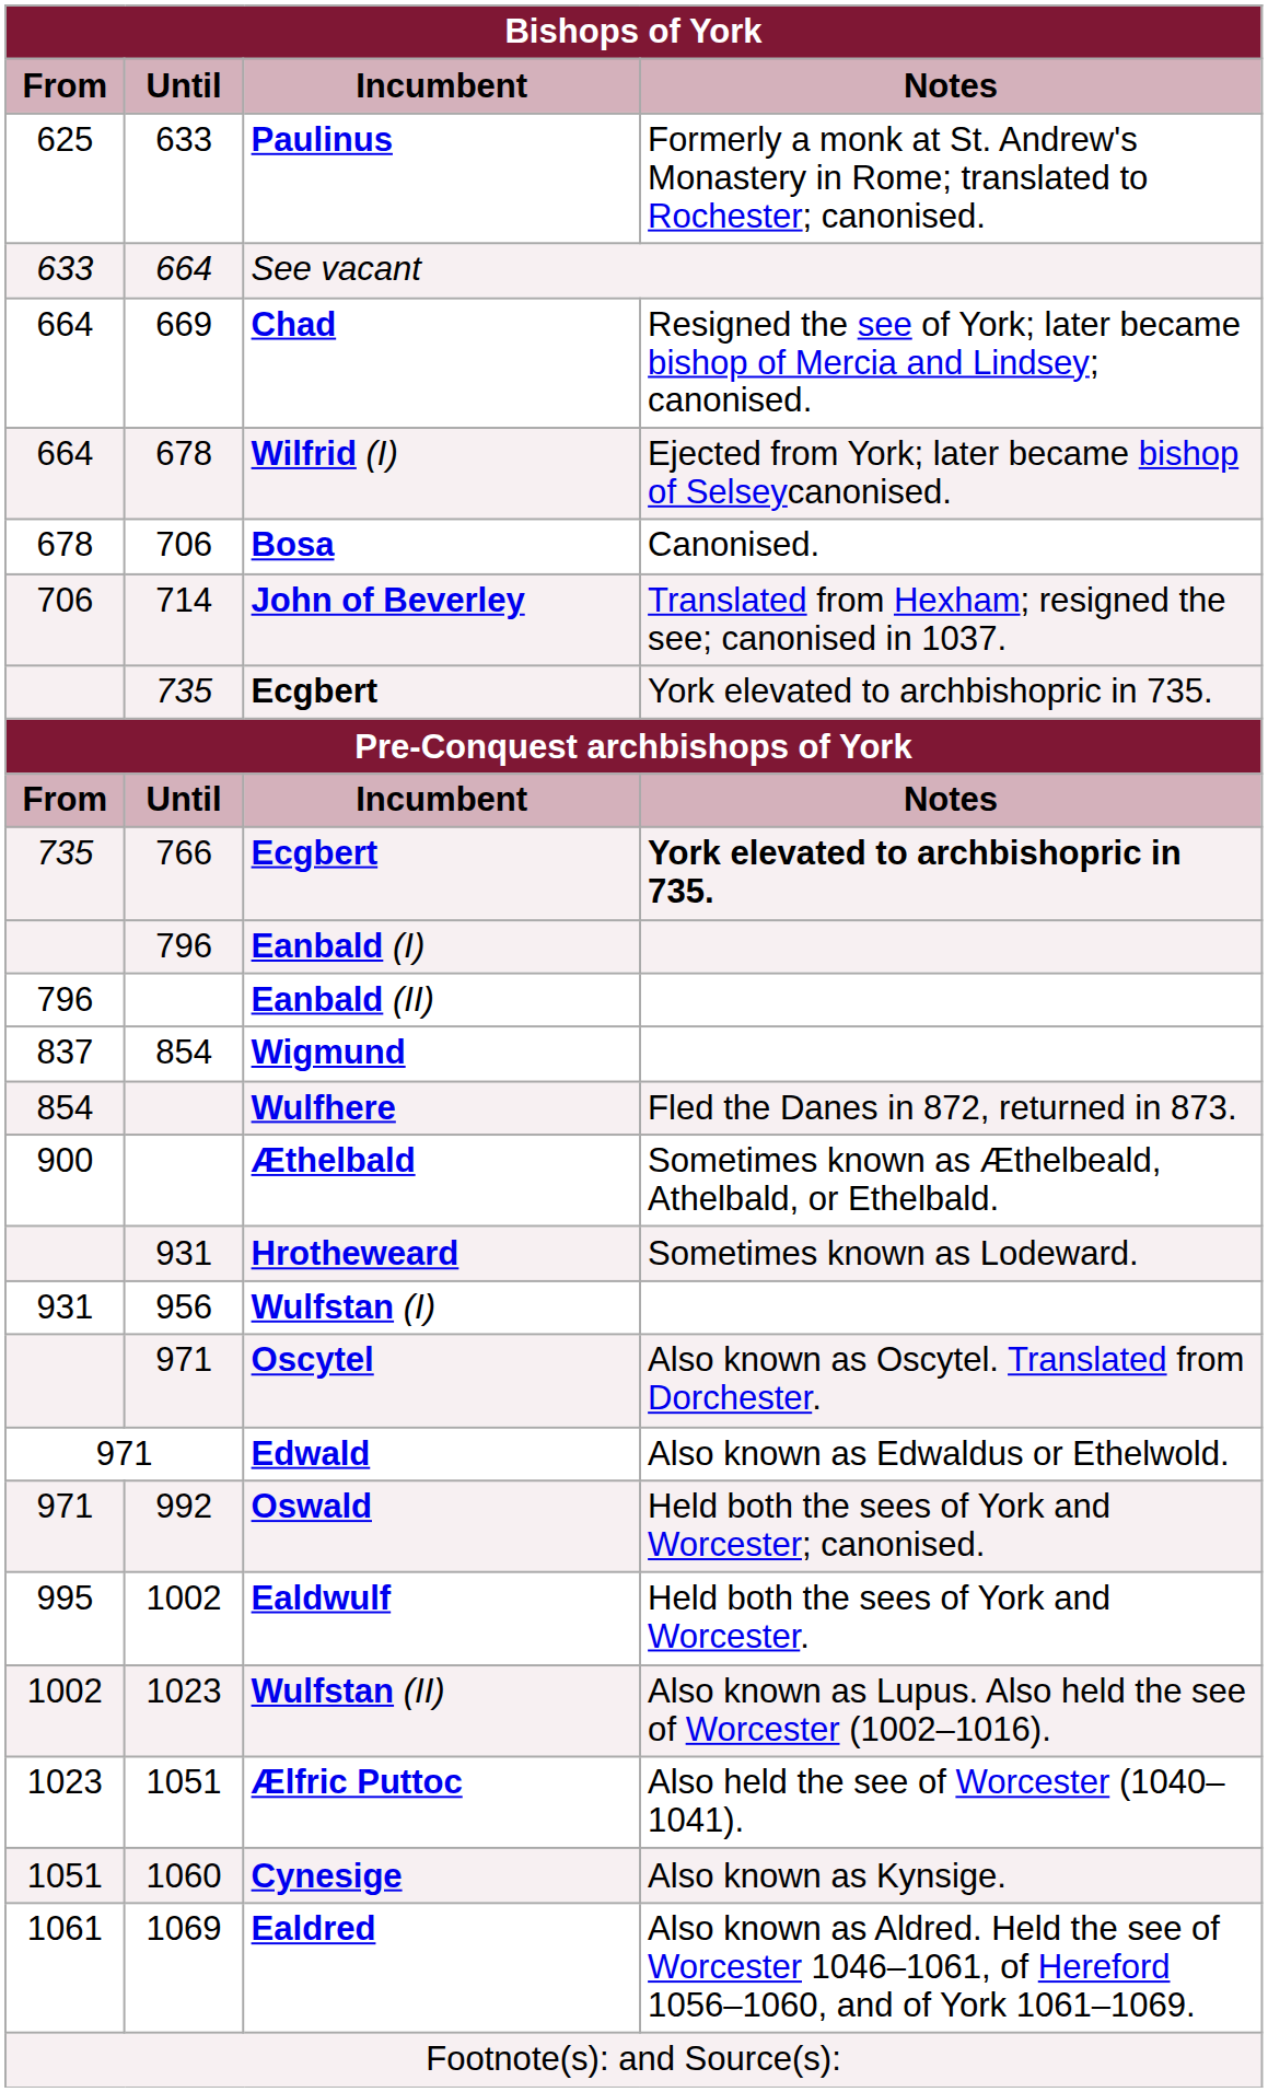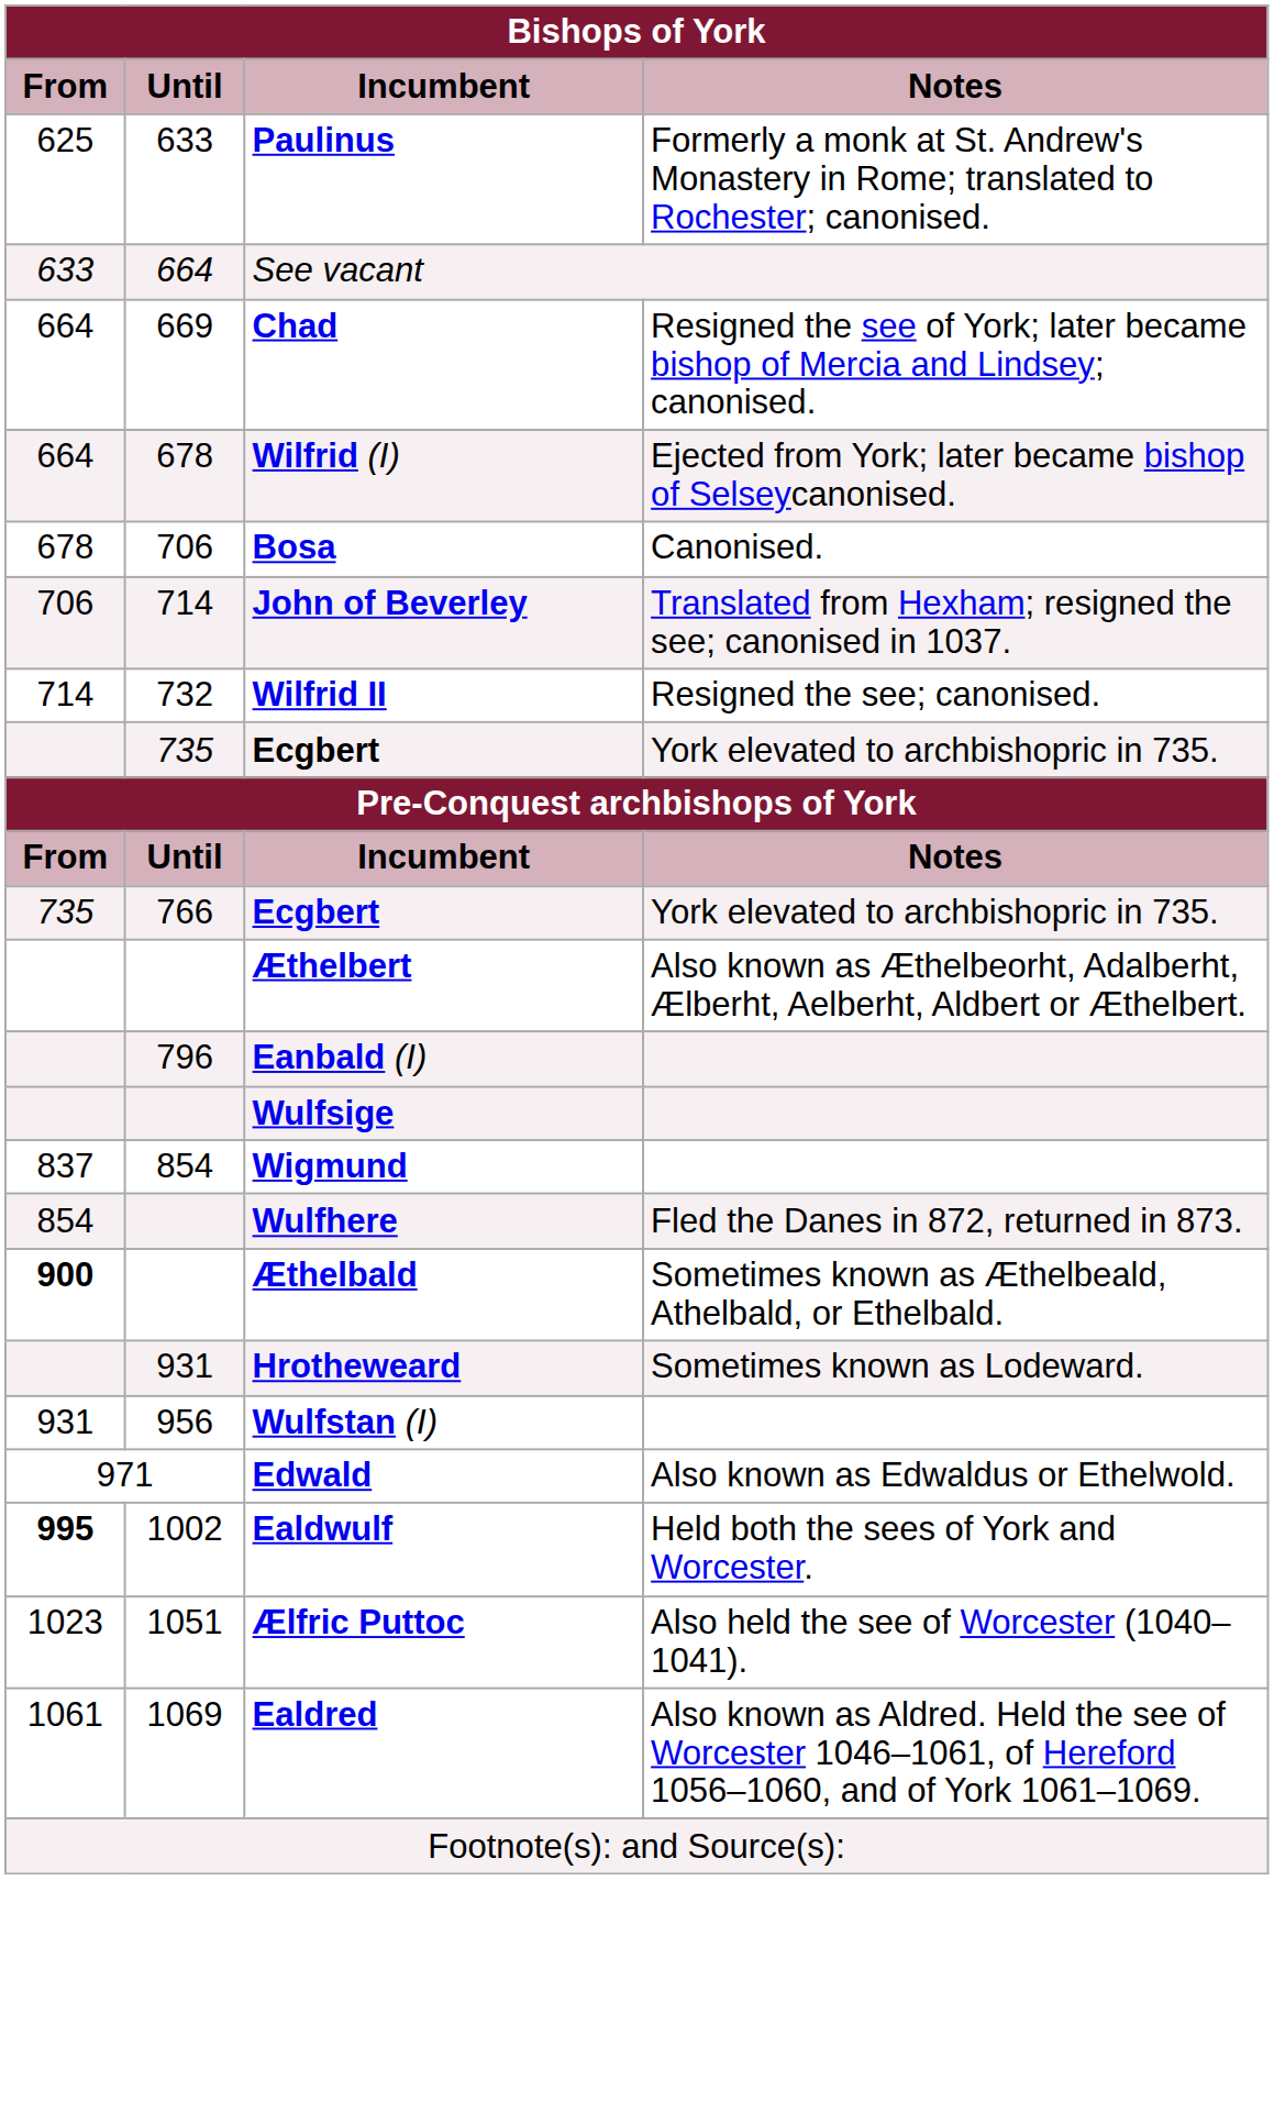+ row: 714 | 732 | Wilfrid II | Resigned the see; canonised.
766 / Ecgbert | Notes: bold -> normal
+ row: Æthelbert | Also known as Æthelbeorht, Adalberht, Ælberht, Aelberht, Aldbert or Æthelbert.
- row: 796 | Eanbald (II)
+ row: Wulfsige
Æthelbald | From: normal -> bold
- row: 971 | Oscytel | Also known as Oscytel. Translated from Dorchester.
- row: 971 | 992 | Oswald | Held both the sees of York and Worcester; canonised.
Ealdwulf | From: normal -> bold
- row: 1002 | 1023 | Wulfstan (II) | Also known as Lupus. Also held the see of Worcester (1002–1016).
- row: 1051 | 1060 | Cynesige | Also known as Kynsige.
